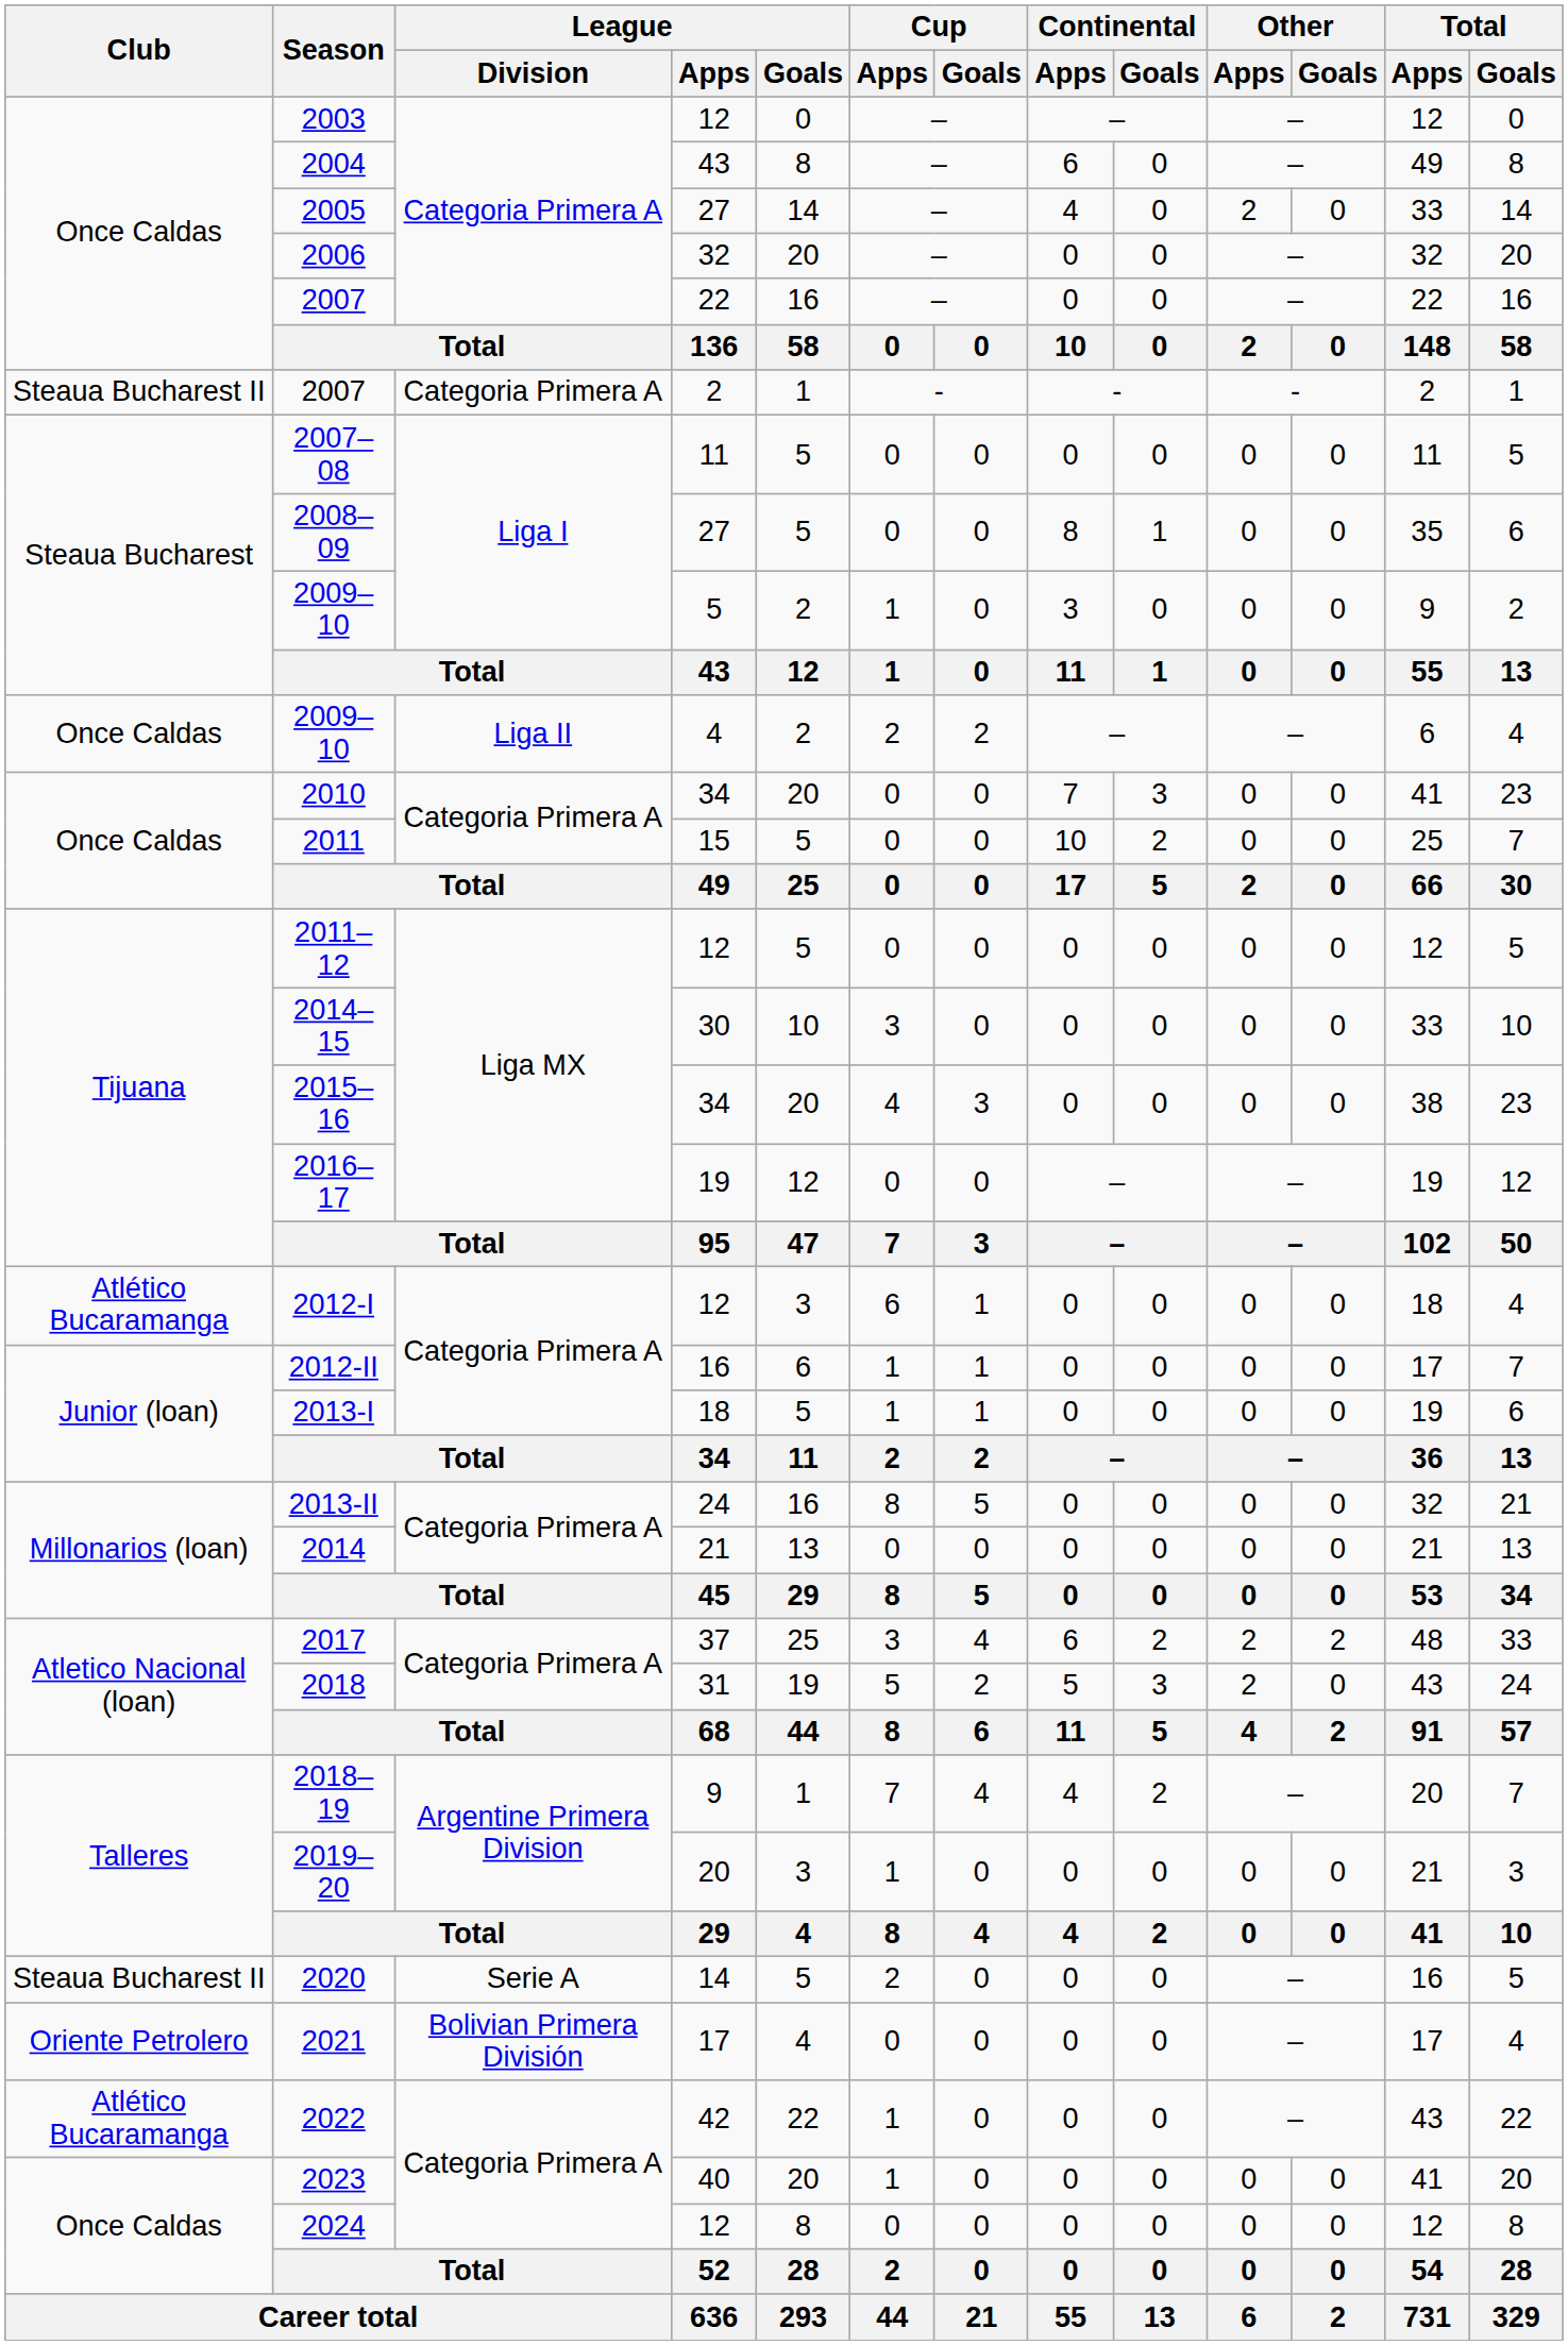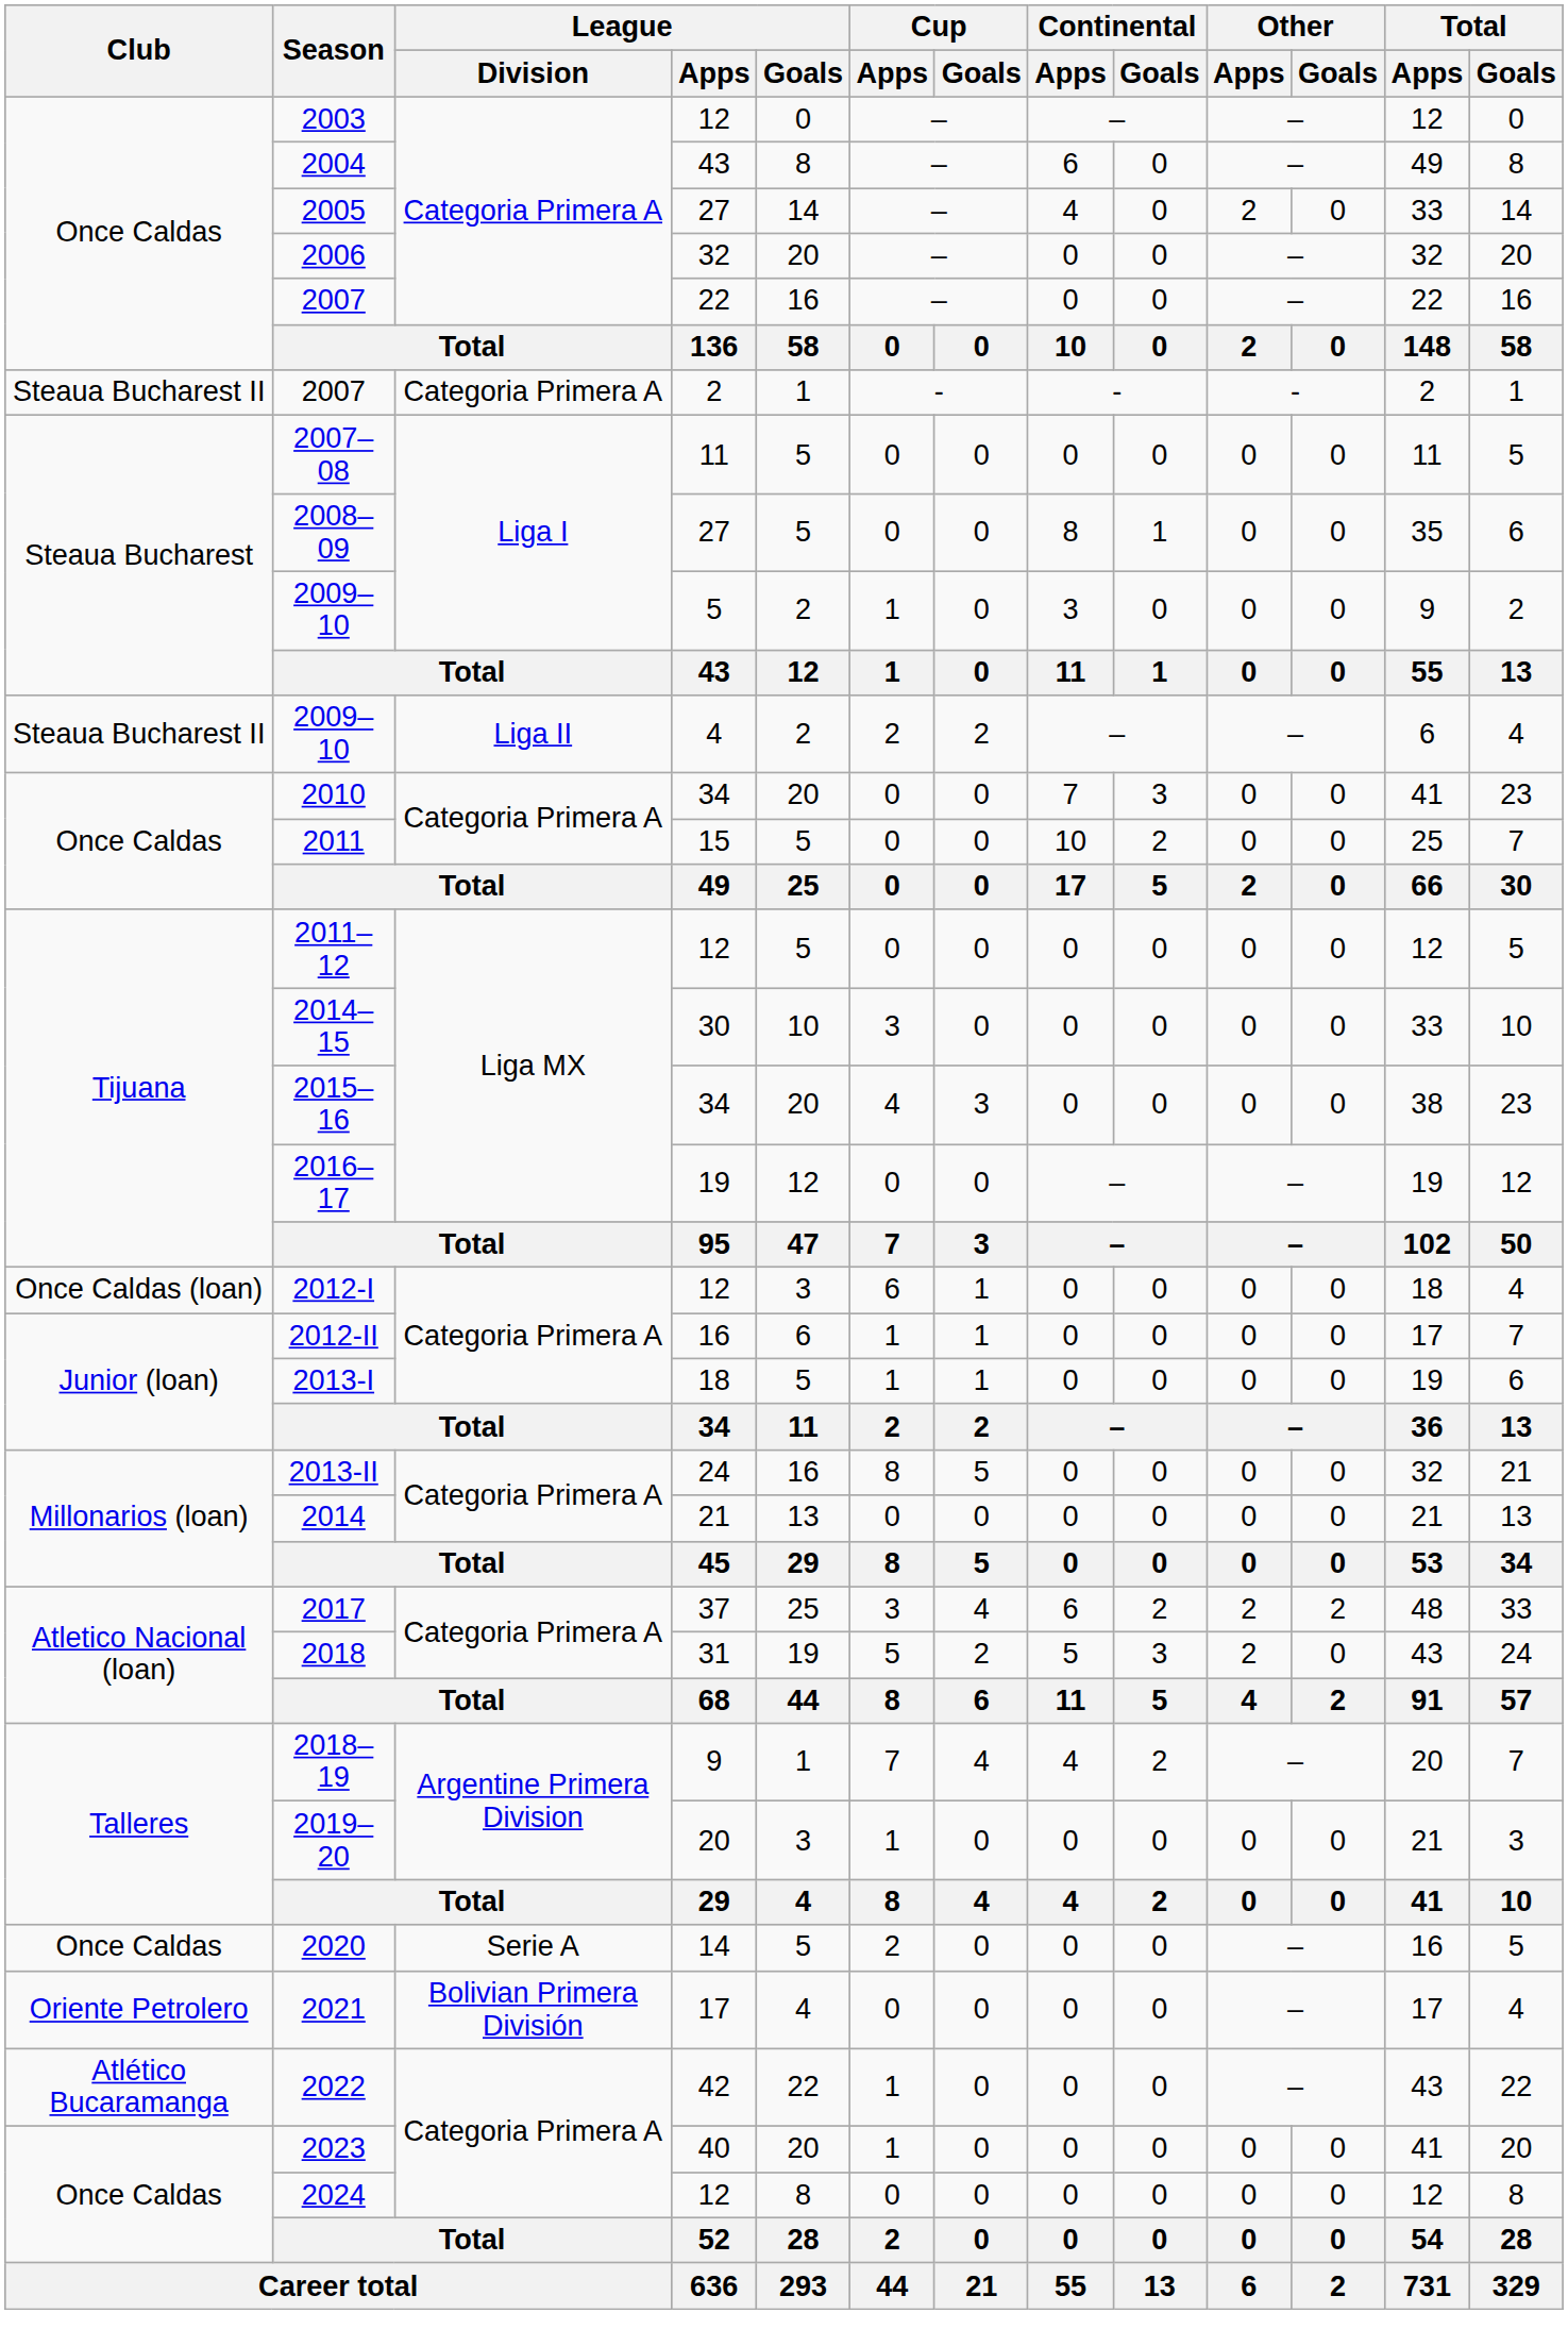2009–10 / 4 | Club: Once Caldas -> Steaua Bucharest II
2012-I | Club: Atlético Bucaramanga -> Once Caldas (loan)
2020 | Club: Steaua Bucharest II -> Once Caldas
